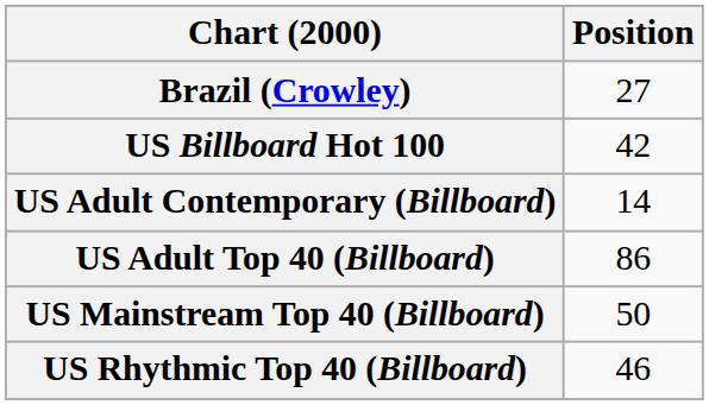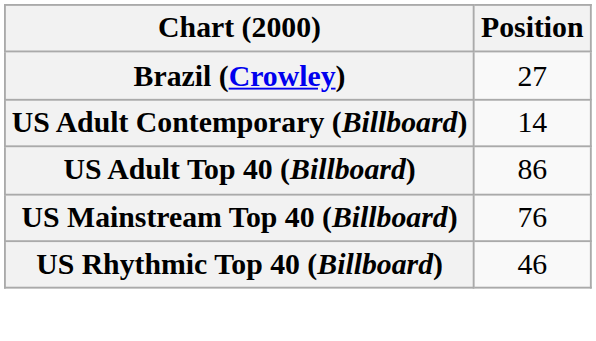- row: US Billboard Hot 100 | 42
US Mainstream Top 40 (Billboard) | Position: 50 -> 76
